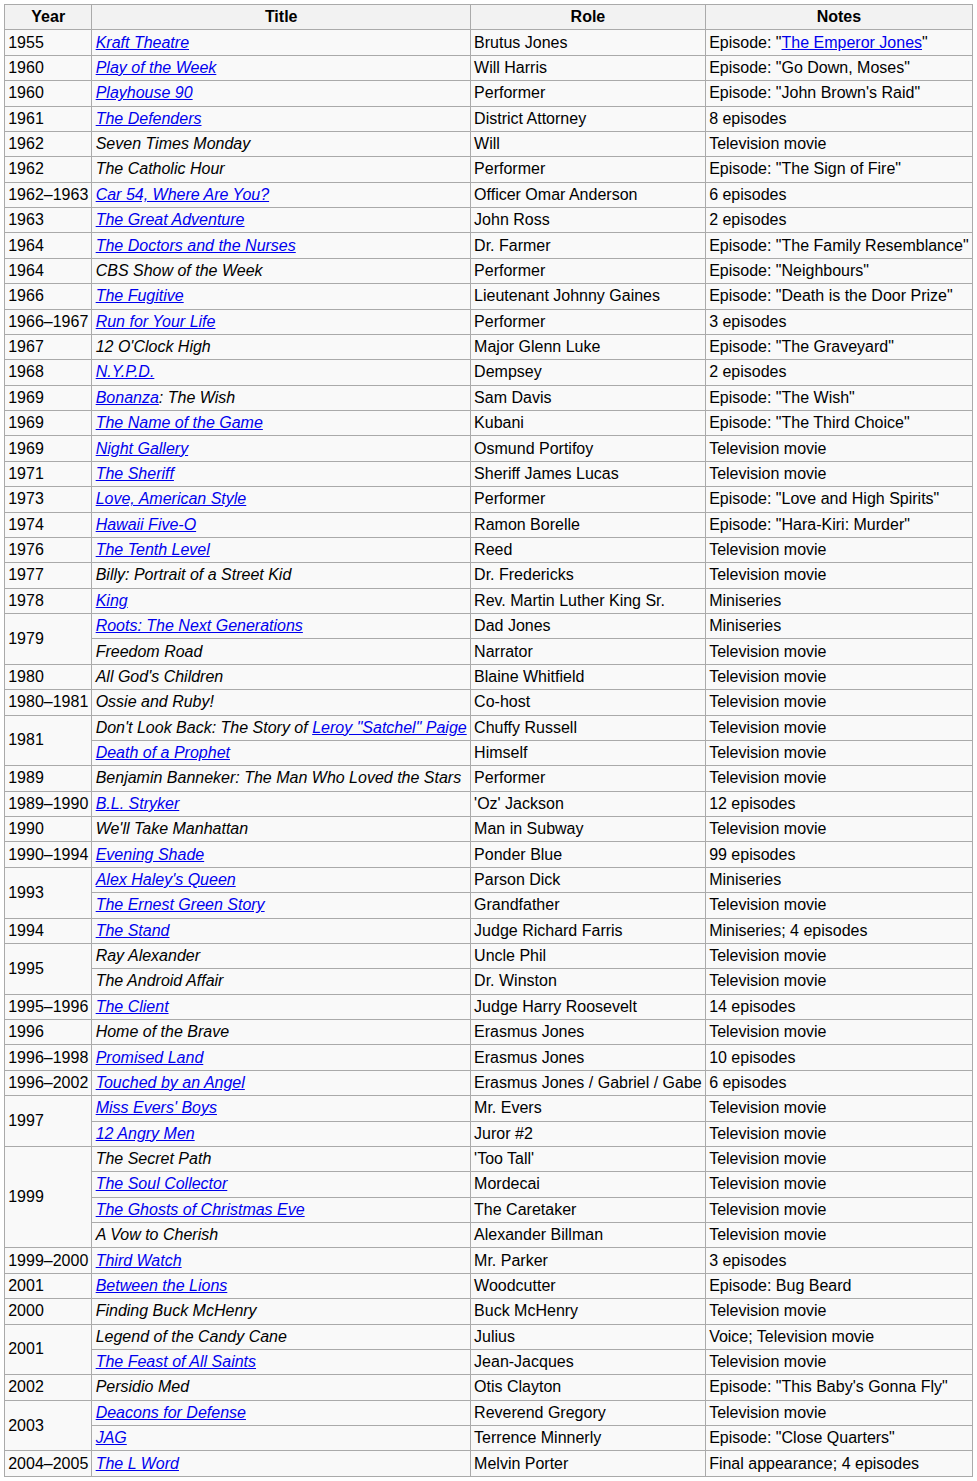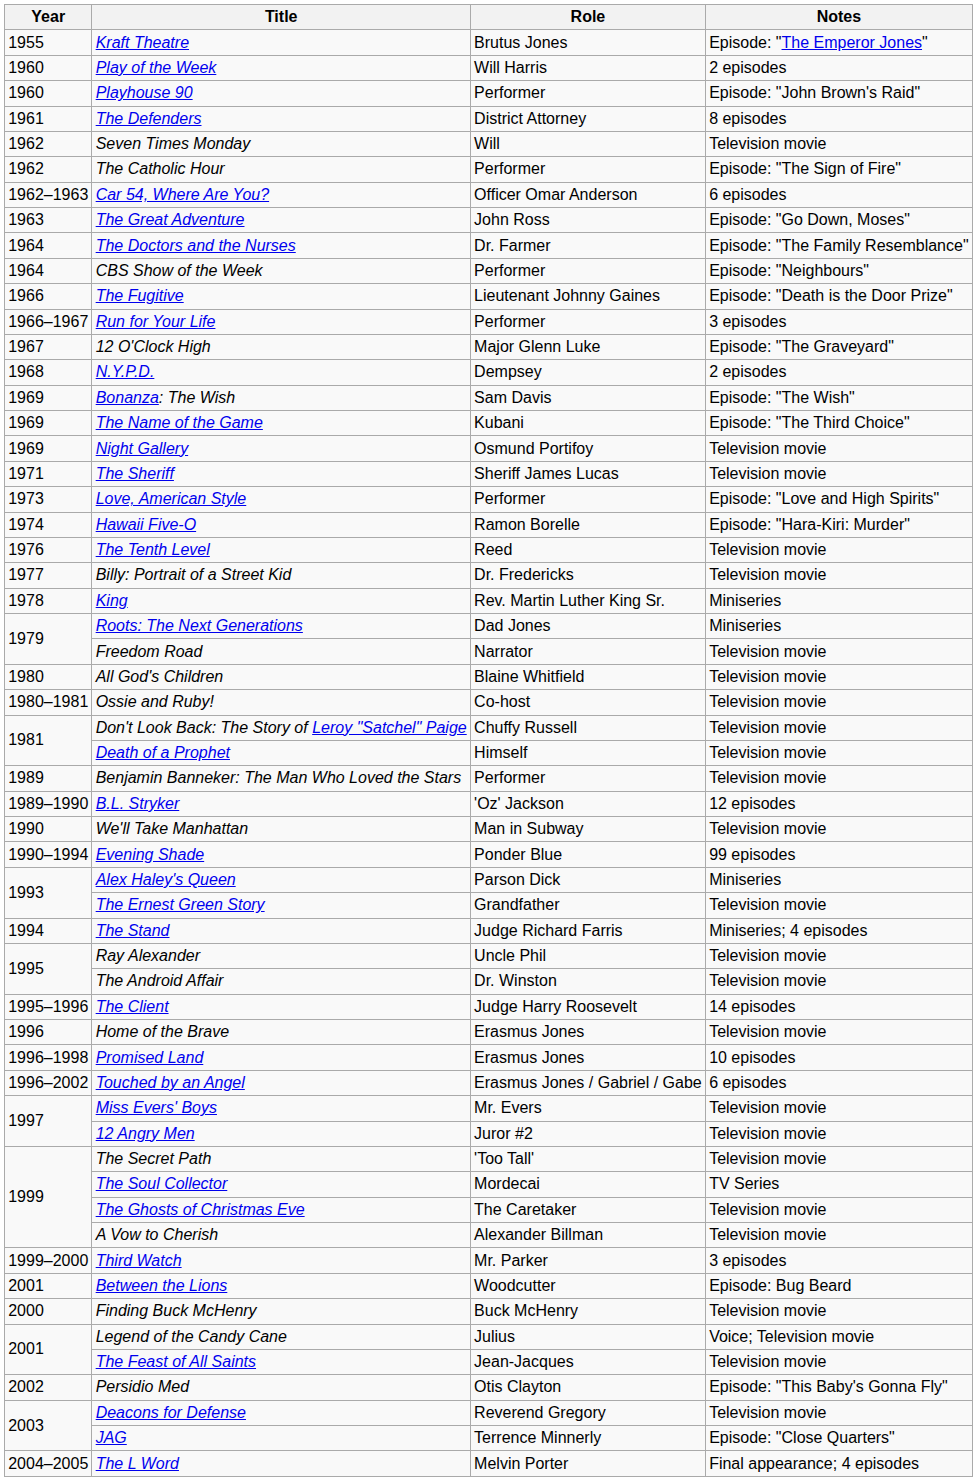Play of the Week | Notes: Episode: "Go Down, Moses" -> 2 episodes
The Great Adventure | Notes: 2 episodes -> Episode: "Go Down, Moses"
The Soul Collector | Notes: Television movie -> TV Series
